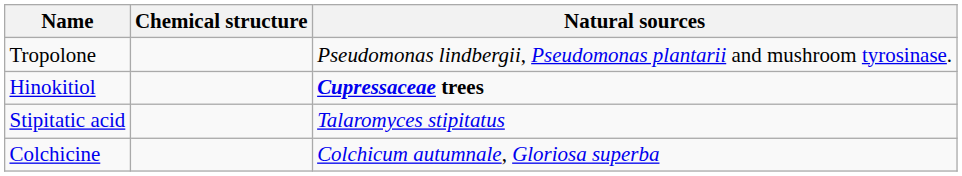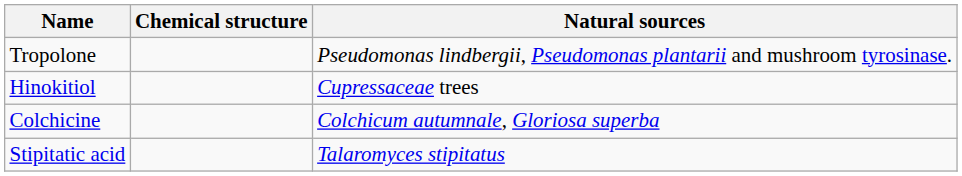Hinokitiol | Natural sources: bold -> normal
rows swapped: Stipitatic acid <-> Colchicine
